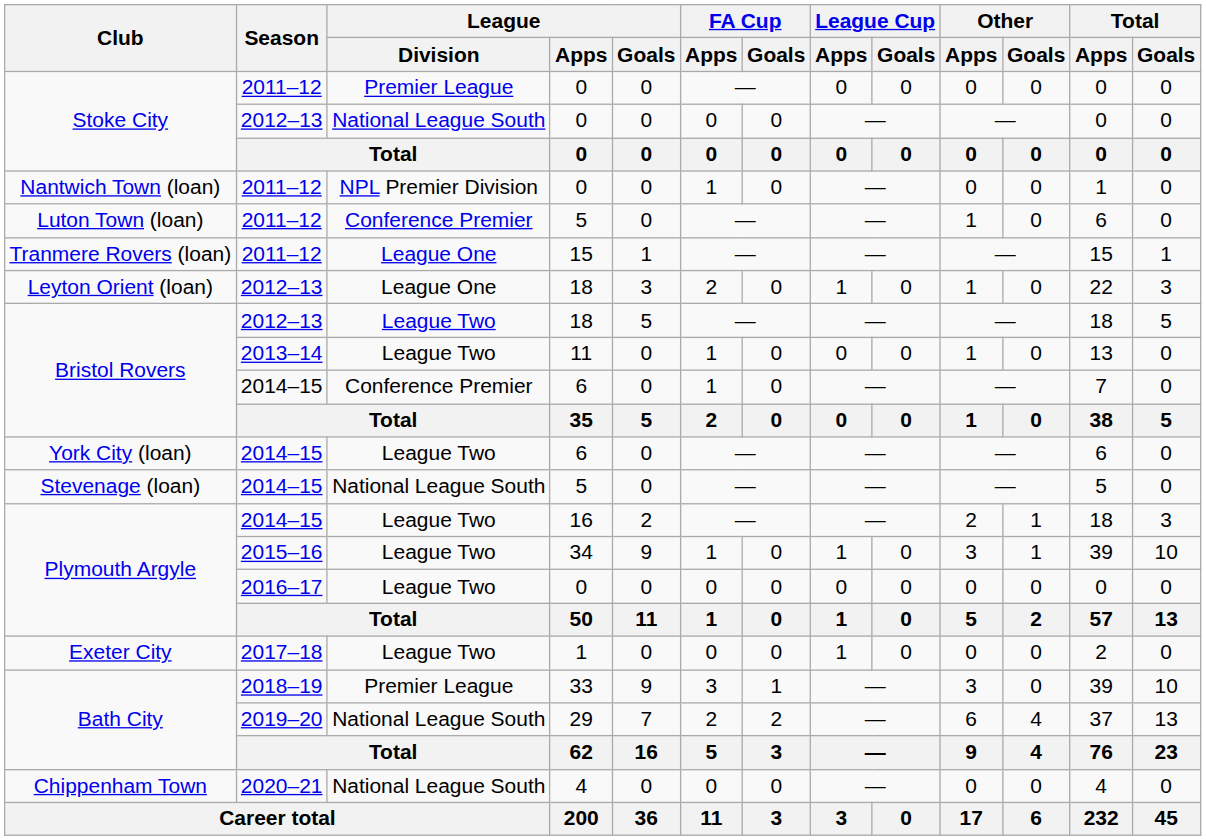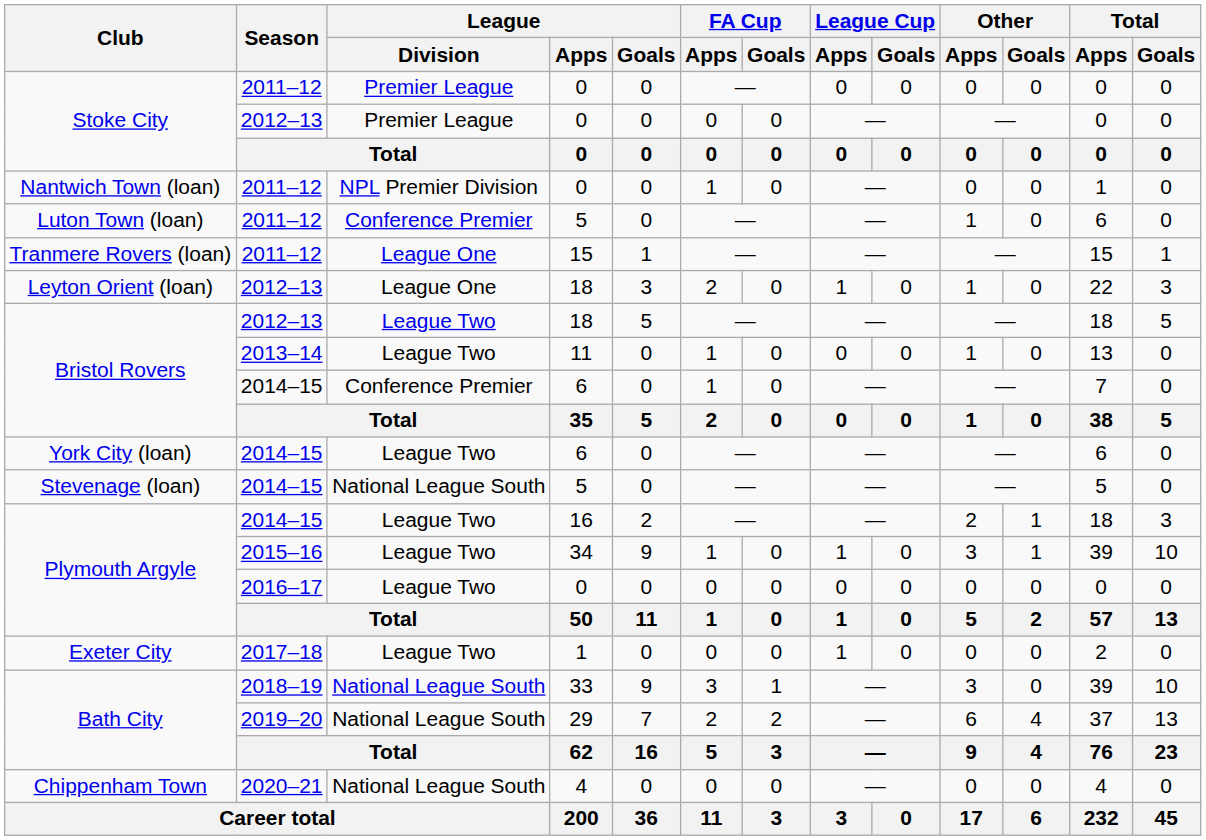Stoke City / 2012–13 | League / Division: National League South -> Premier League
Bath City / 2018–19 | League / Division: Premier League -> National League South
